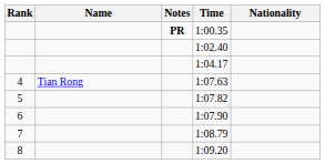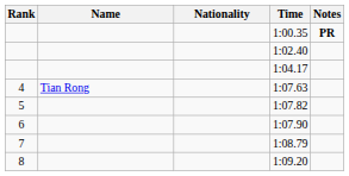columns swapped: Nationality <-> Notes
